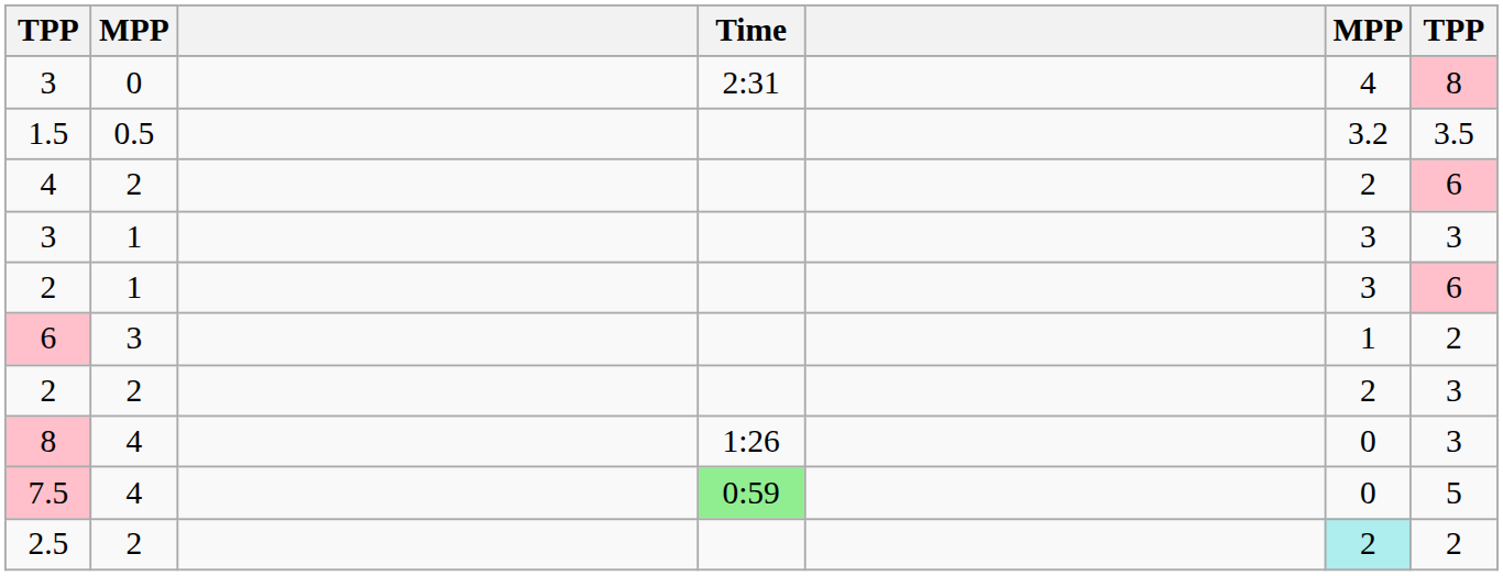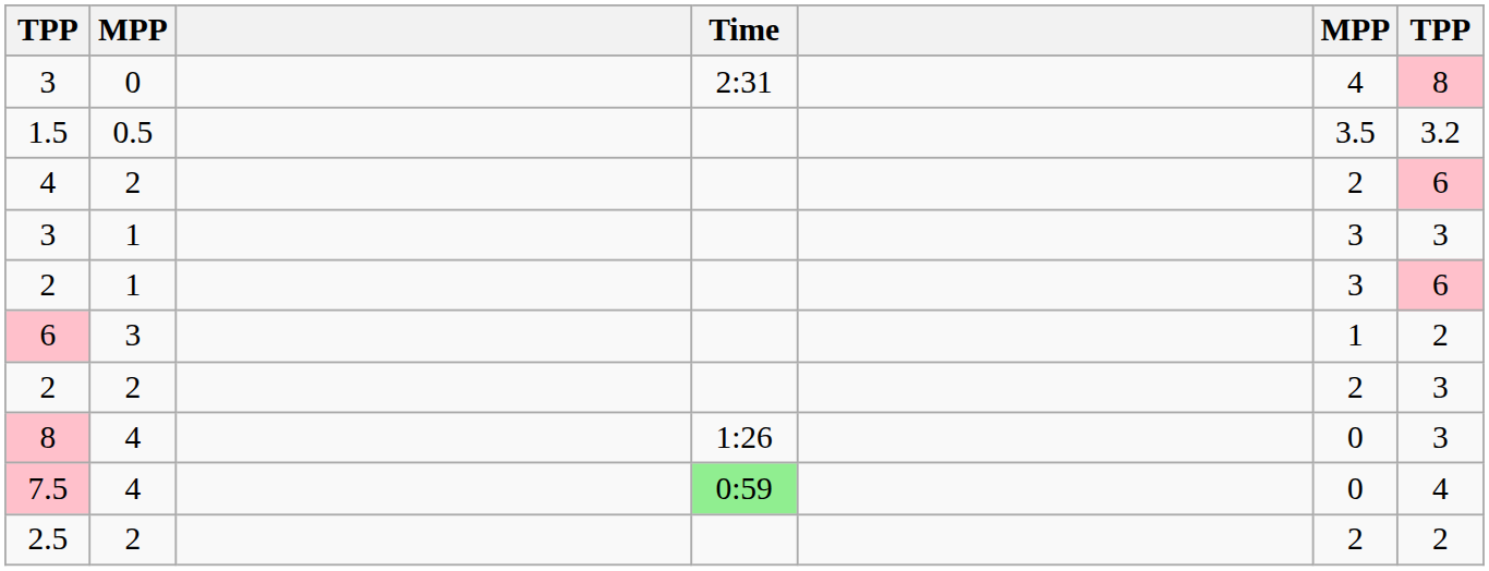1.5 | column 6: 3.2 -> 3.5
1.5 | column 7: 3.5 -> 3.2
7.5 | column 7: 5 -> 4
2.5 | column 6: paleturquoise background -> no background
